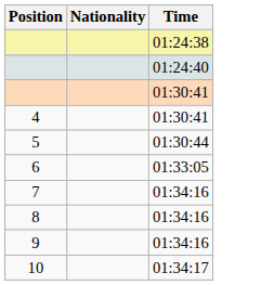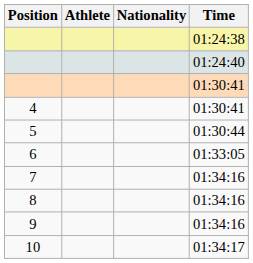+ column: Athlete
